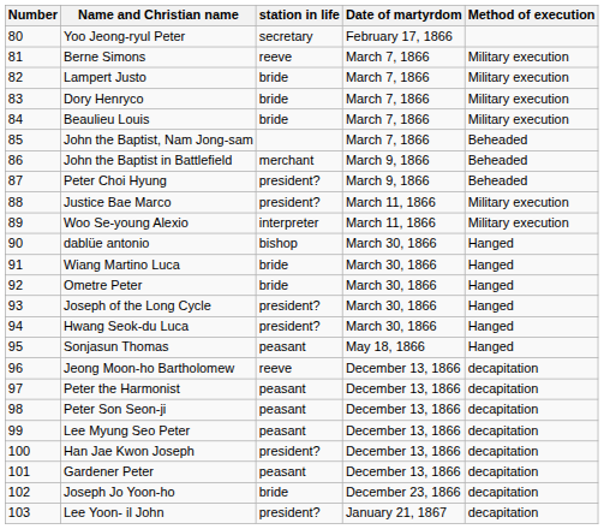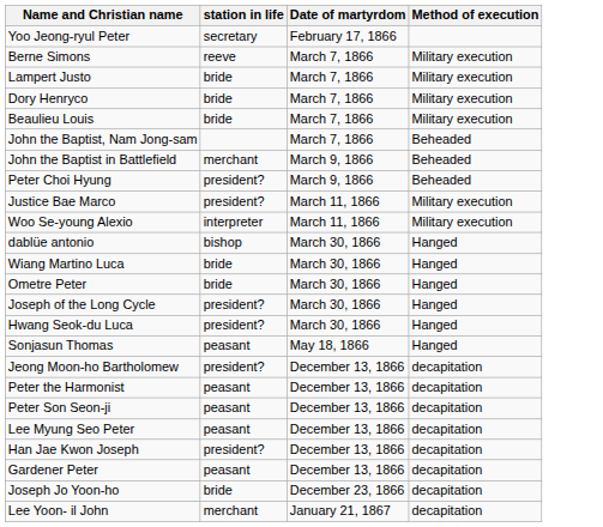- column: Number | 80 | 81 | 82 | 83 | 84 | 85 | 86 | 87 | 88 | 89 | 90 | 91 | 92 | 93 | 94 | 95 | 96 | 97 | 98 | 99 | 100 | 101 | 102 | 103
Jeong Moon-ho Bartholomew | station in life: reeve -> president?
Lee Yoon- il John | station in life: president? -> merchant
